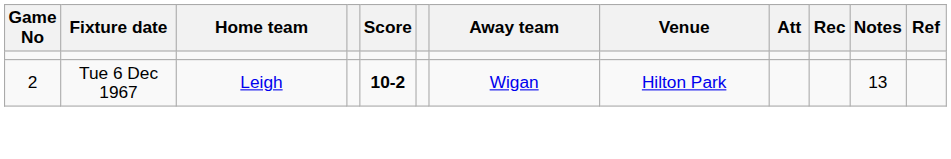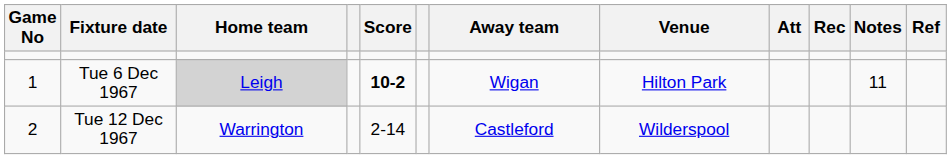Tue 6 Dec 1967 | Game No: 2 -> 1
Tue 6 Dec 1967 | Home team: no background -> lightgrey background
Tue 6 Dec 1967 | Notes: 13 -> 11
+ row: 2 | Tue 12 Dec 1967 | Warrington | 2-14 | Castleford | Wilderspool
